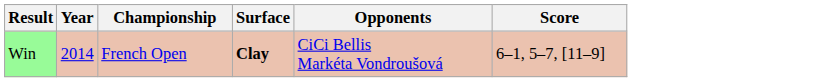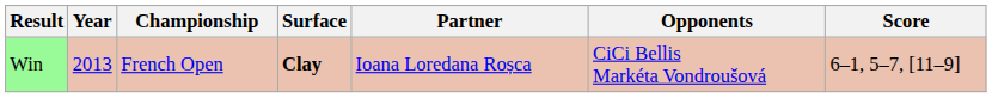+ column: Partner | Ioana Loredana Roșca
Win | Year: 2014 -> 2013
